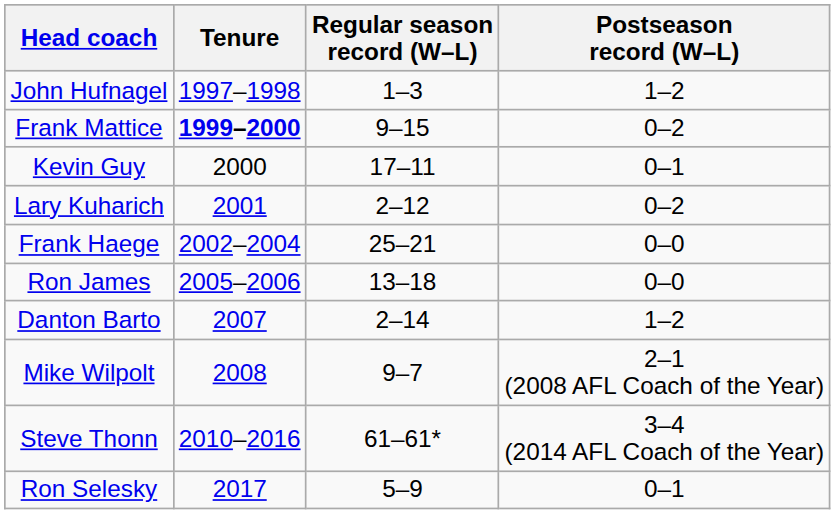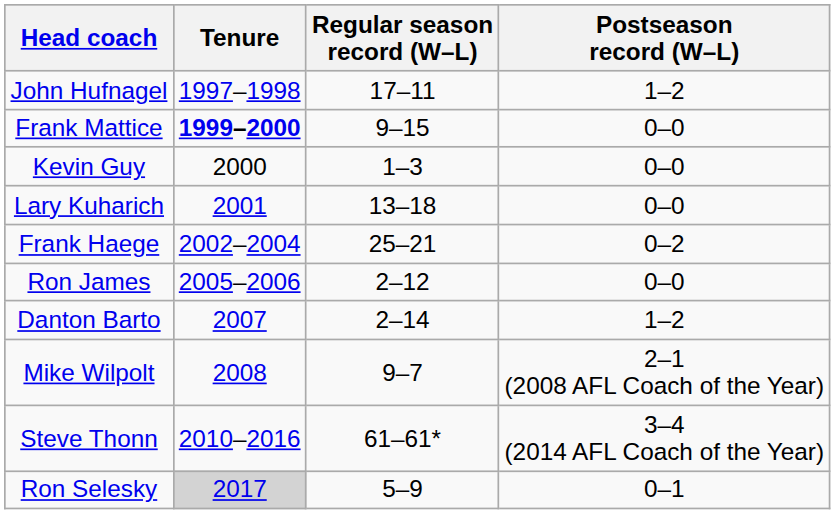John Hufnagel | Regular season record (W–L): 1–3 -> 17–11
Frank Mattice | Postseason record (W–L): 0–2 -> 0–0
Kevin Guy | Regular season record (W–L): 17–11 -> 1–3
Kevin Guy | Postseason record (W–L): 0–1 -> 0–0
Lary Kuharich | Regular season record (W–L): 2–12 -> 13–18
Lary Kuharich | Postseason record (W–L): 0–2 -> 0–0
Frank Haege | Postseason record (W–L): 0–0 -> 0–2
Ron James | Regular season record (W–L): 13–18 -> 2–12
Ron Selesky | Tenure: no background -> lightgrey background
